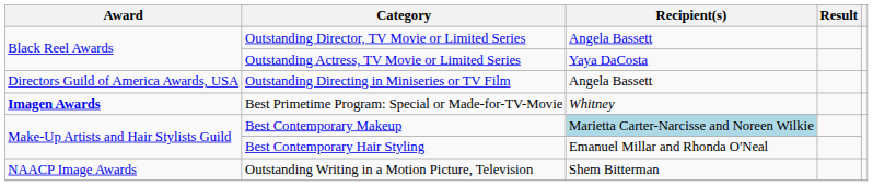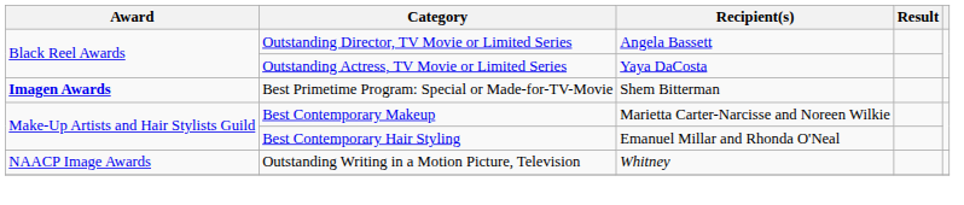- row: Directors Guild of America Awards, USA | Outstanding Directing in Miniseries or TV Film | Angela Bassett
Best Primetime Program: Special or Made-for-TV-Movie | Recipient(s): Whitney -> Shem Bitterman
Best Contemporary Makeup | Recipient(s): lightblue background -> no background
Outstanding Writing in a Motion Picture, Television | Recipient(s): Shem Bitterman -> Whitney
